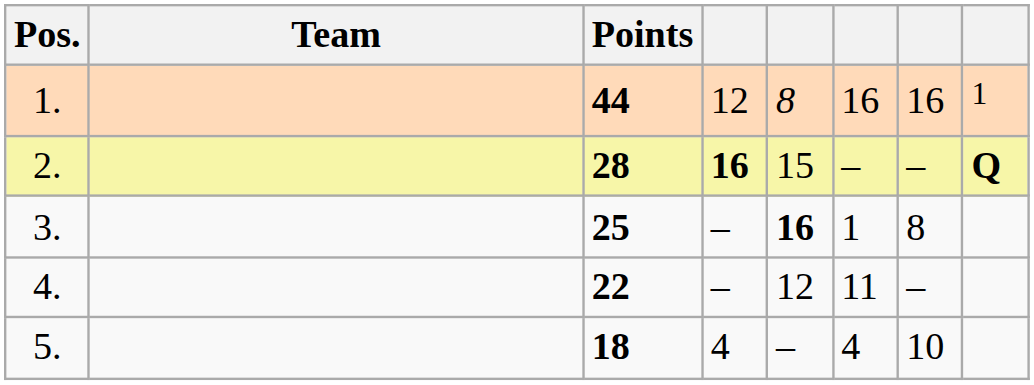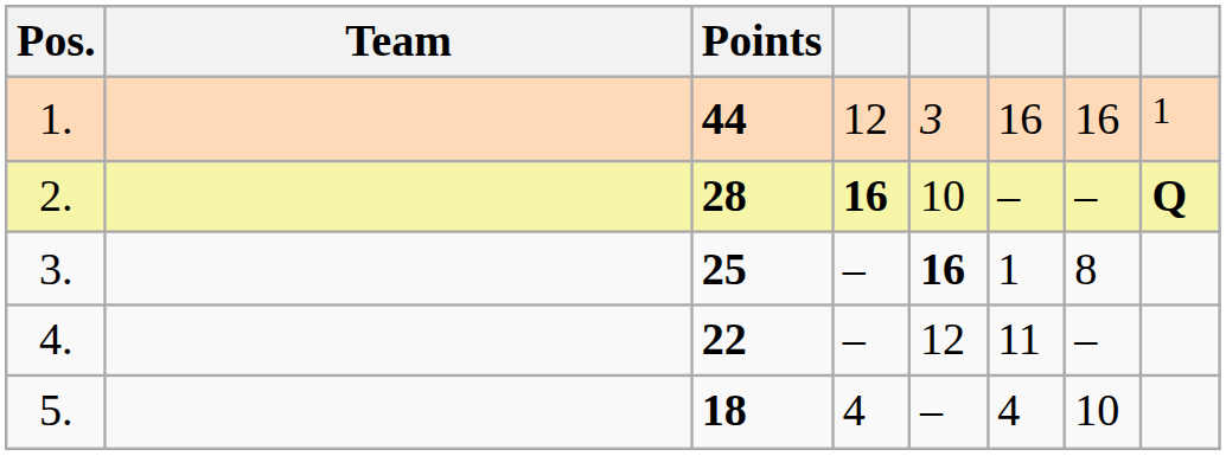1. | column 5: 8 -> 3
2. | column 5: 15 -> 10
